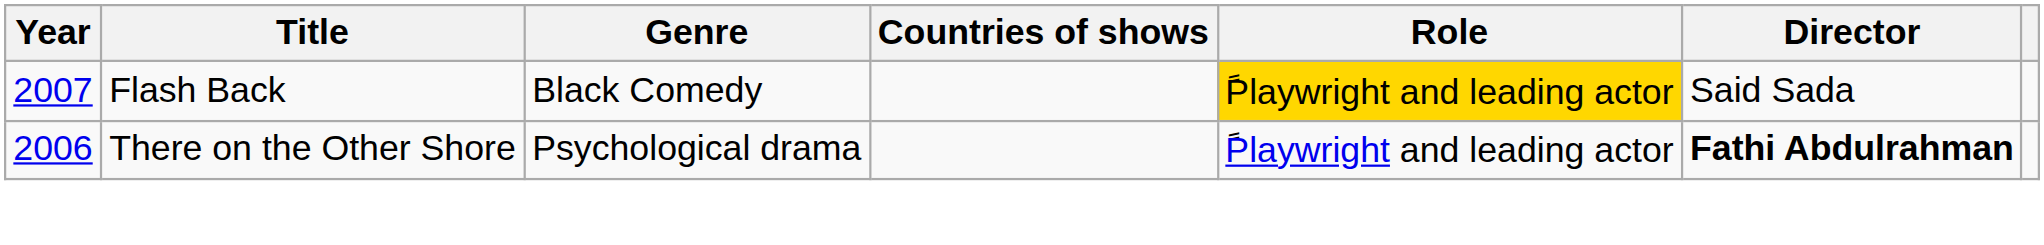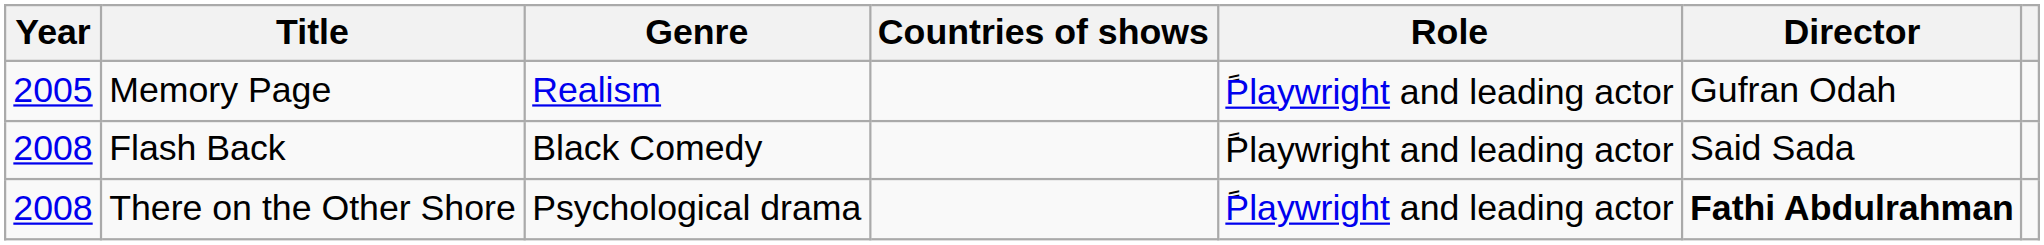+ row: 2005 | Memory Page | Realism | ًPlaywright and leading actor | Gufran Odah
Flash Back | Year: 2007 -> 2008
Flash Back | Role: gold background -> no background
There on the Other Shore | Year: 2006 -> 2008
